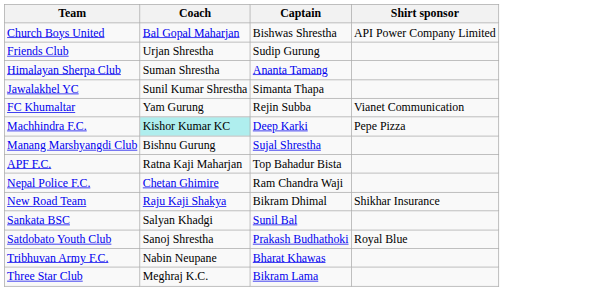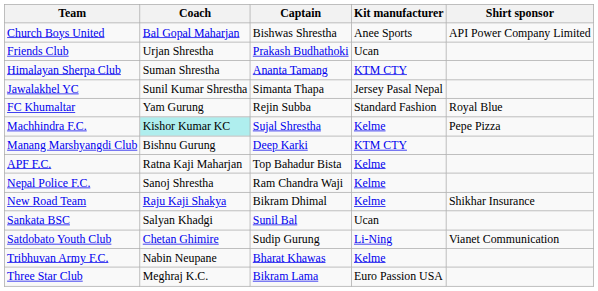+ column: Kit manufacturer | Anee Sports | Ucan | KTM CTY | Jersey Pasal Nepal | Standard Fashion | Kelme | KTM CTY | Kelme | Kelme | Kelme | Ucan | Li-Ning | Kelme | Euro Passion USA
Friends Club | Captain: Sudip Gurung -> Prakash Budhathoki
FC Khumaltar | Shirt sponsor: Vianet Communication -> Royal Blue
Machhindra F.C. | Captain: Deep Karki -> Sujal Shrestha
Manang Marshyangdi Club | Captain: Sujal Shrestha -> Deep Karki
Nepal Police F.C. | Coach: Chetan Ghimire -> Sanoj Shrestha
Satdobato Youth Club | Coach: Sanoj Shrestha -> Chetan Ghimire
Satdobato Youth Club | Captain: Prakash Budhathoki -> Sudip Gurung
Satdobato Youth Club | Shirt sponsor: Royal Blue -> Vianet Communication
